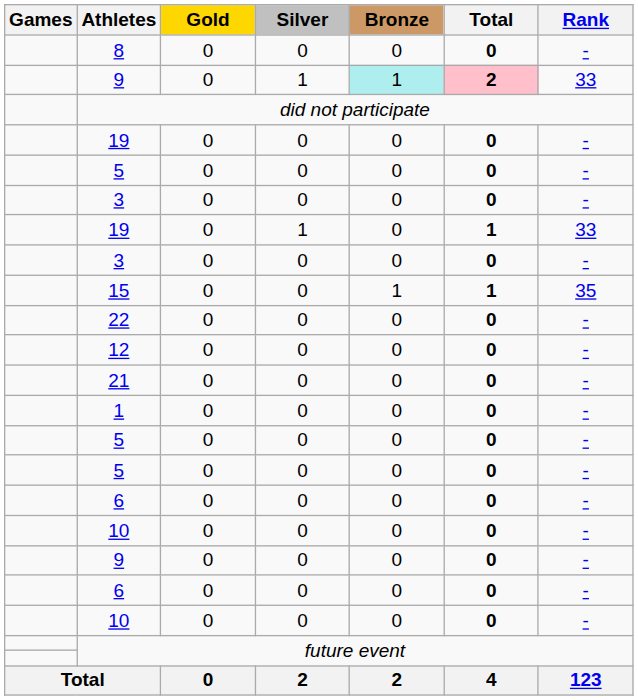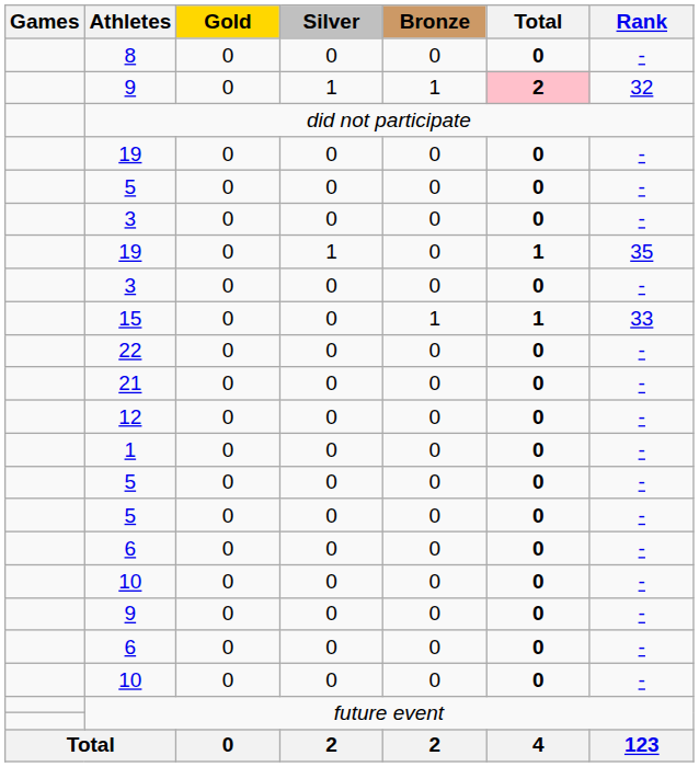9 / 1 | Bronze: paleturquoise background -> no background
9 / 1 | Rank: 33 -> 32
19 / 1 | Rank: 33 -> 35
15 | Rank: 35 -> 33
rows swapped: 21 <-> 12
